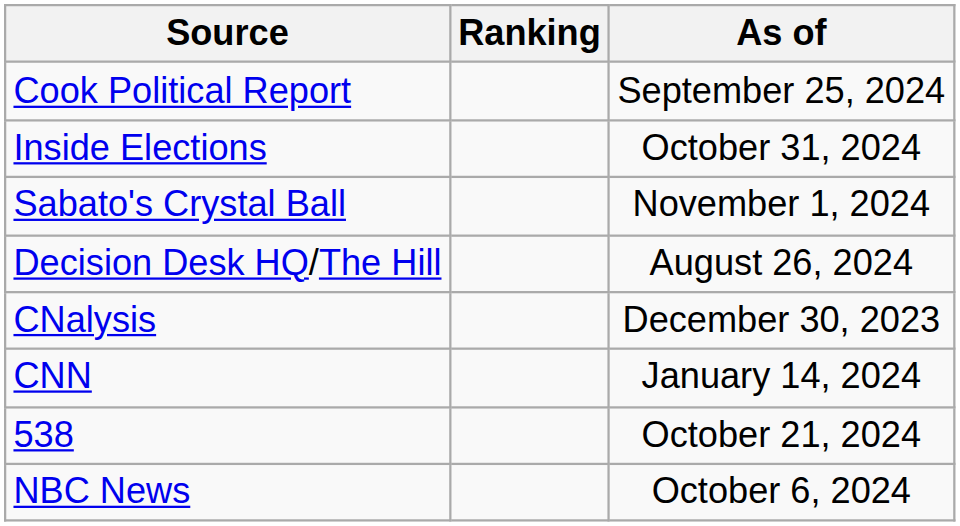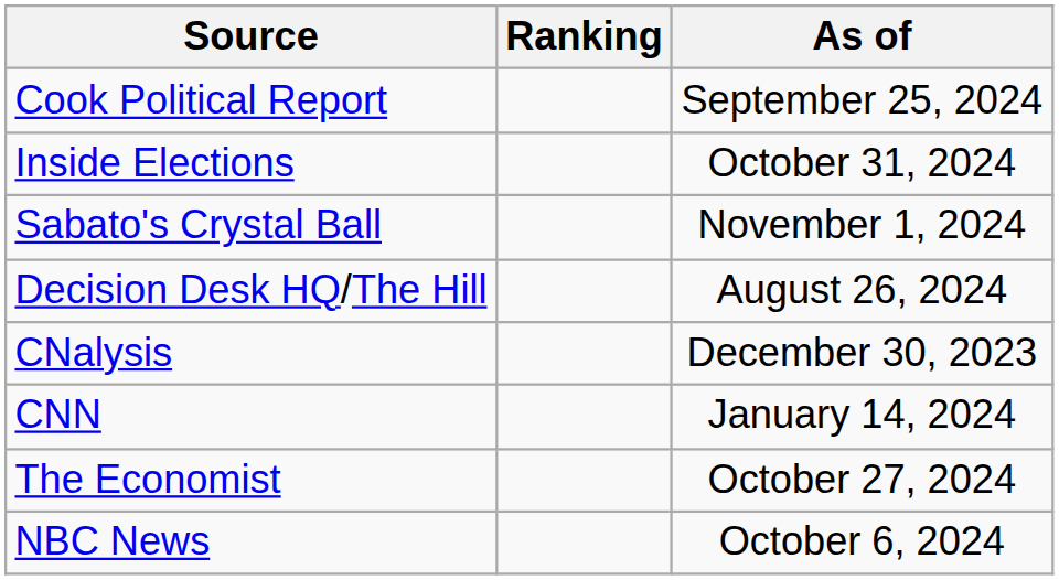+ row: The Economist | October 27, 2024
- row: 538 | October 21, 2024
